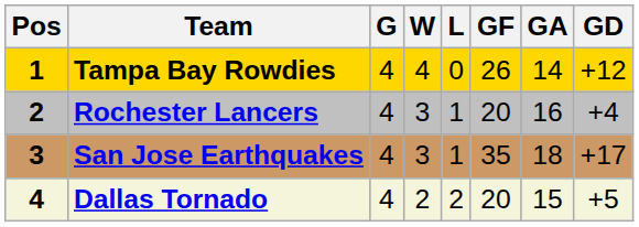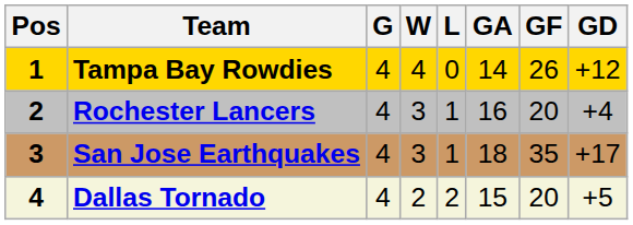columns swapped: GF <-> GA
